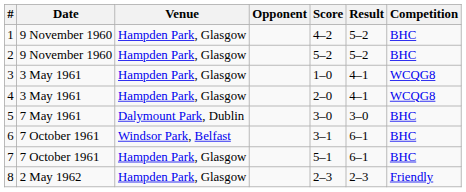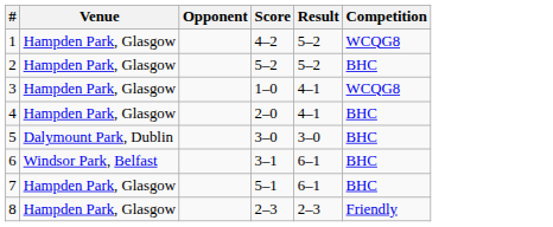- column: Date | 9 November 1960 | 9 November 1960 | 3 May 1961 | 3 May 1961 | 7 May 1961 | 7 October 1961 | 7 October 1961 | 2 May 1962
1 | Competition: BHC -> WCQG8
4 | Competition: WCQG8 -> BHC
